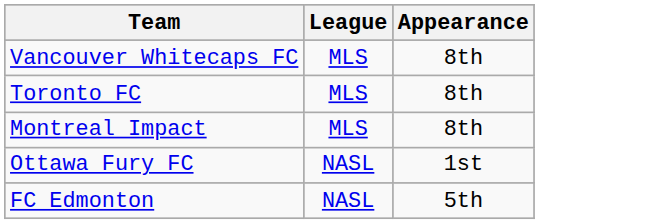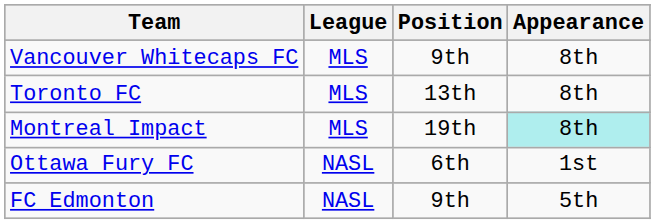+ column: Position | 9th | 13th | 19th | 6th | 9th
Montreal Impact | Appearance: no background -> paleturquoise background
